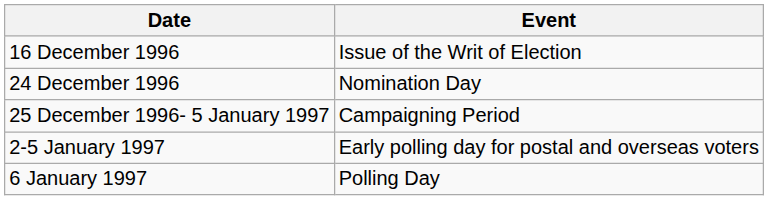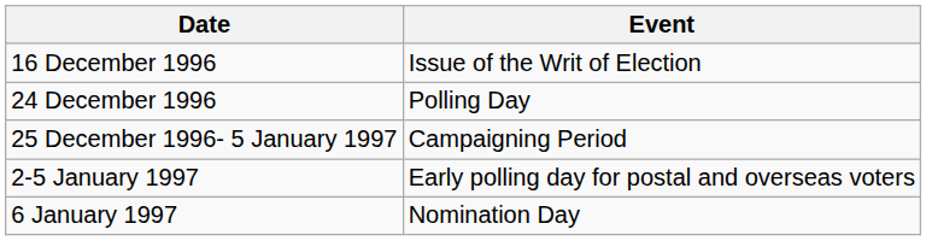24 December 1996 | Event: Nomination Day -> Polling Day
6 January 1997 | Event: Polling Day -> Nomination Day
